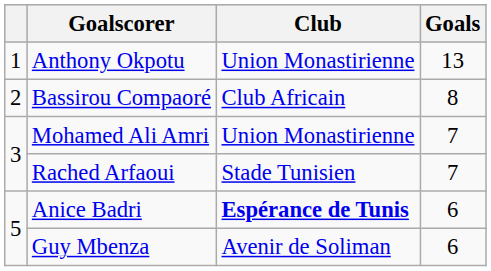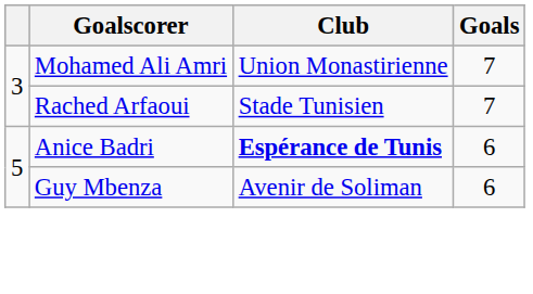- row: 1 | Anthony Okpotu | Union Monastirienne | 13
- row: 2 | Bassirou Compaoré | Club Africain | 8
